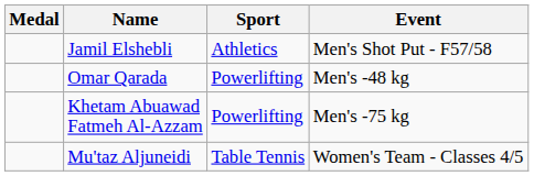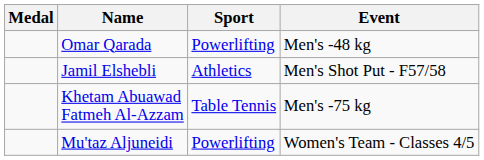rows swapped: Jamil Elshebli <-> Omar Qarada
Khetam Abuawad Fatmeh Al-Azzam | Sport: Powerlifting -> Table Tennis
Mu'taz Aljuneidi | Sport: Table Tennis -> Powerlifting
